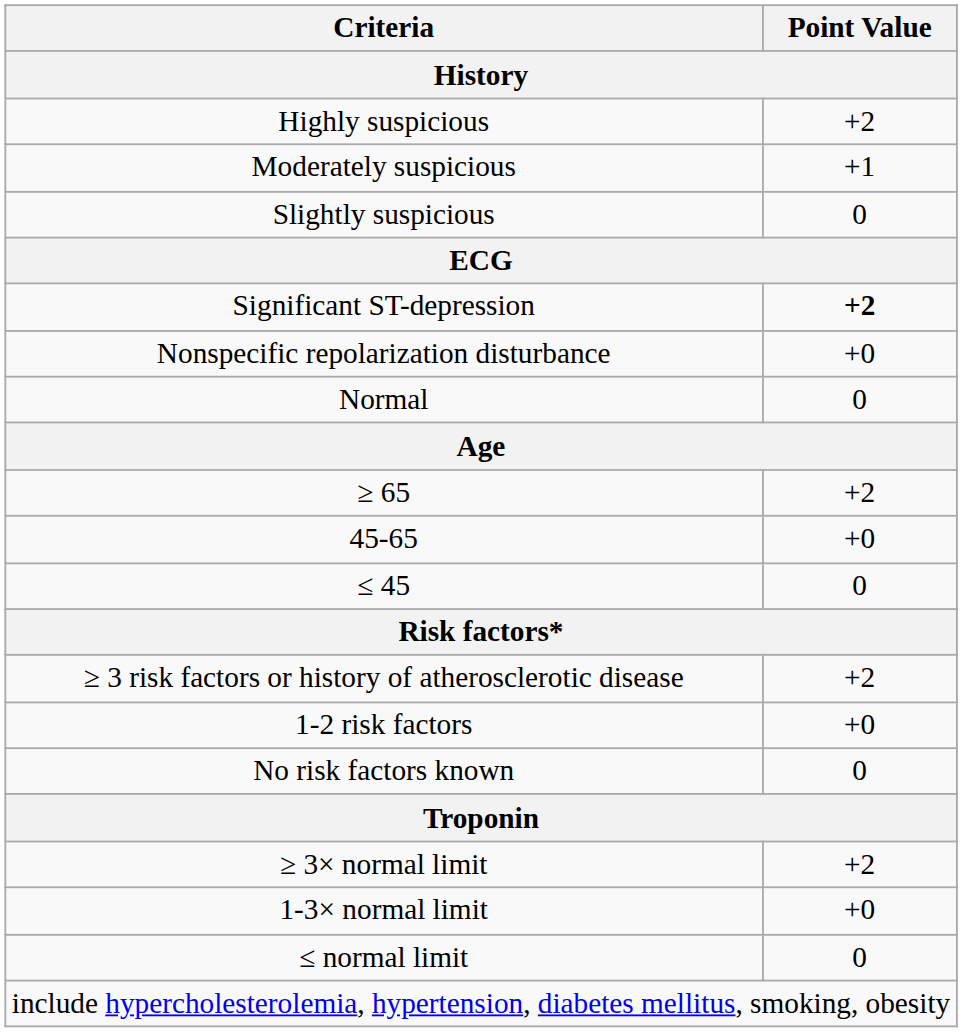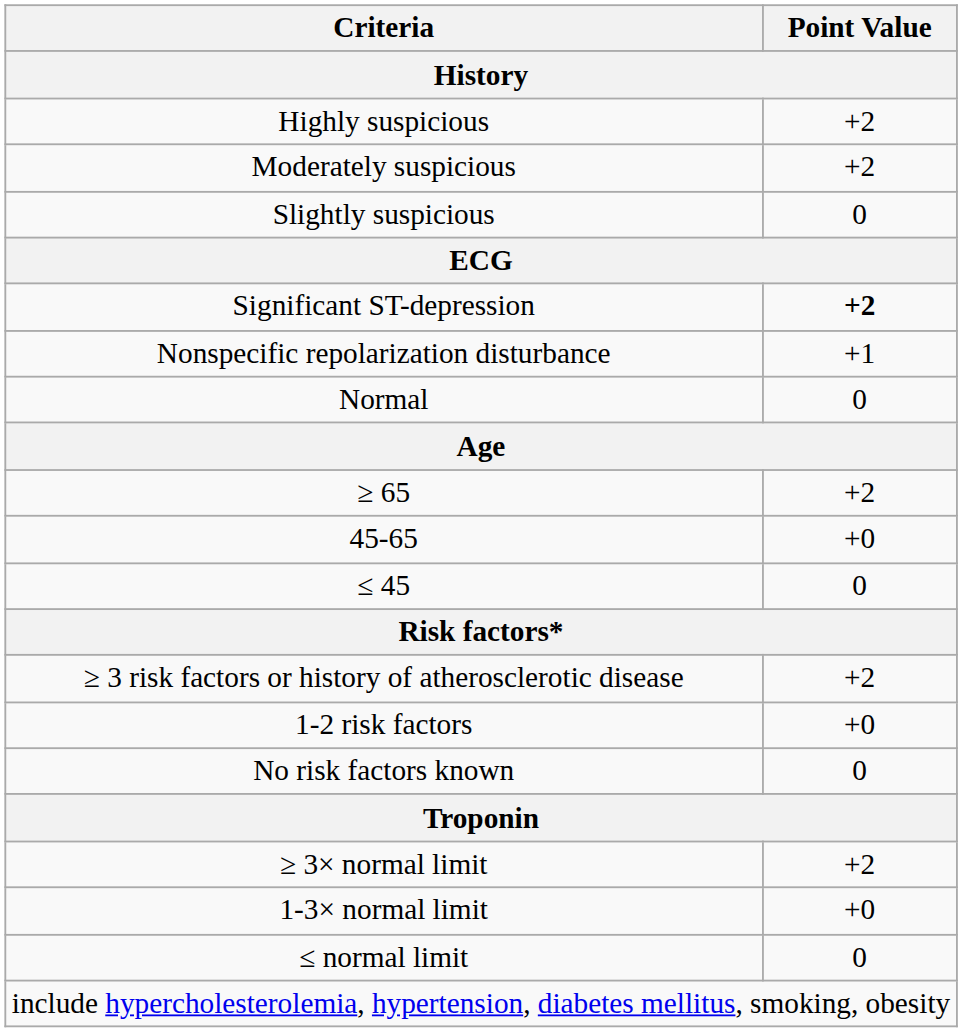Moderately suspicious | Point Value: +1 -> +2
Nonspecific repolarization disturbance | Point Value: +0 -> +1
